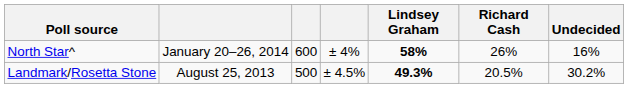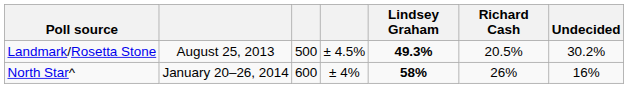rows swapped: Landmark/Rosetta Stone <-> North Star^
